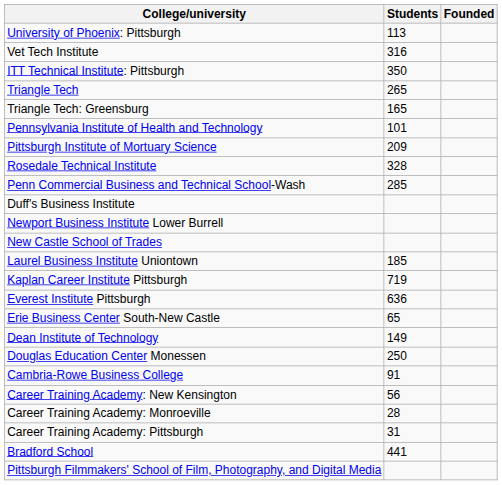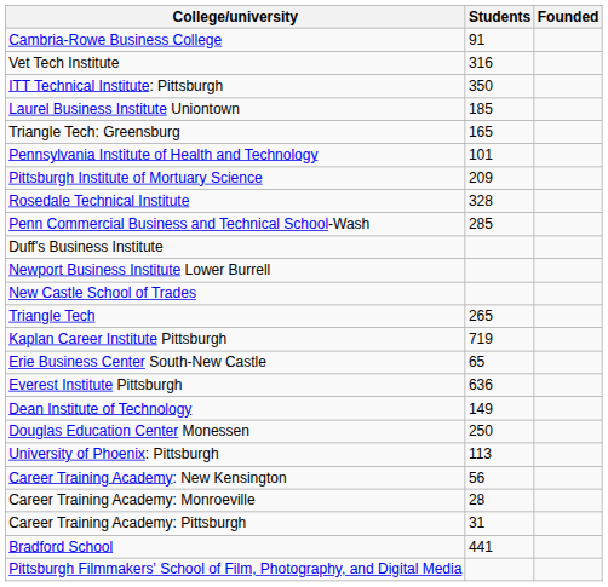rows swapped: University of Phoenix: Pittsburgh <-> Cambria-Rowe Business College
rows swapped: Triangle Tech <-> Laurel Business Institute Uniontown
rows swapped: Erie Business Center South-New Castle <-> Everest Institute Pittsburgh
